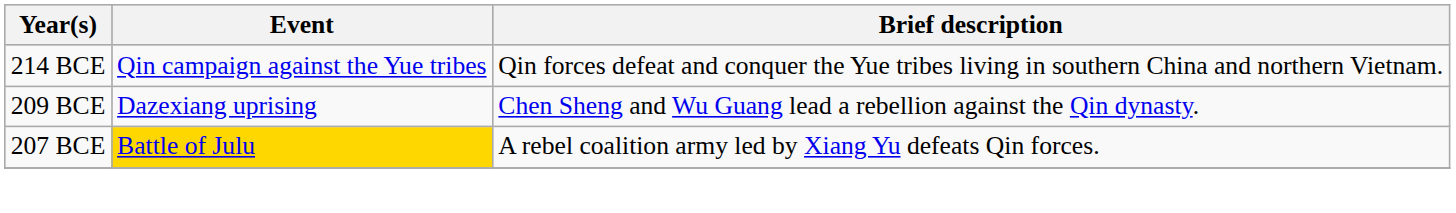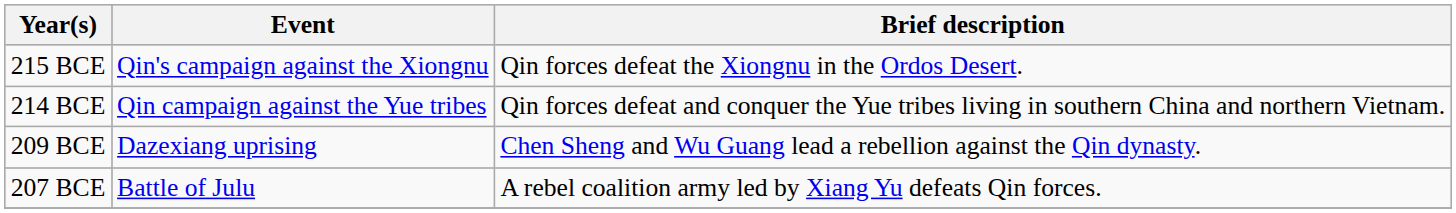+ row: 215 BCE | Qin's campaign against the Xiongnu | Qin forces defeat the Xiongnu in the Ordos Desert.
207 BCE | Event: gold background -> no background
